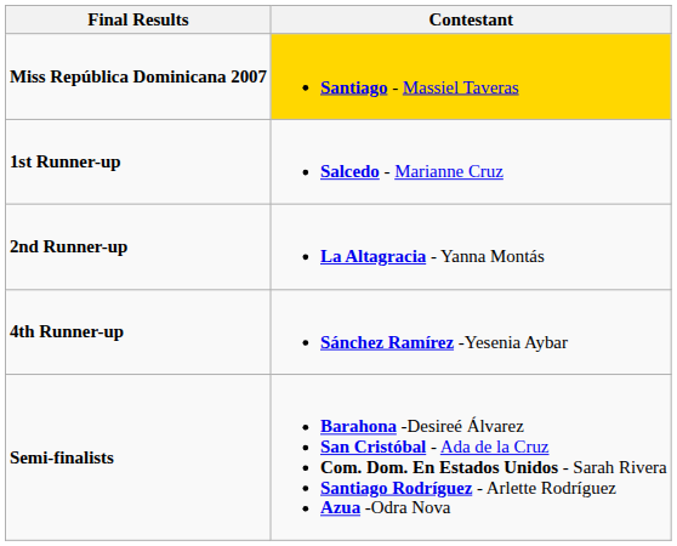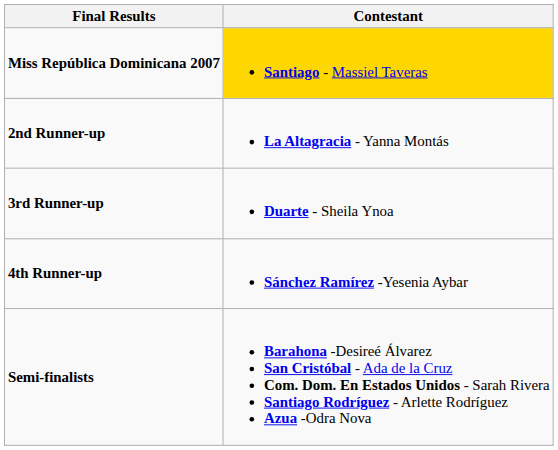- row: 1st Runner-up | Salcedo - Marianne Cruz
+ row: 3rd Runner-up | Duarte - Sheila Ynoa
